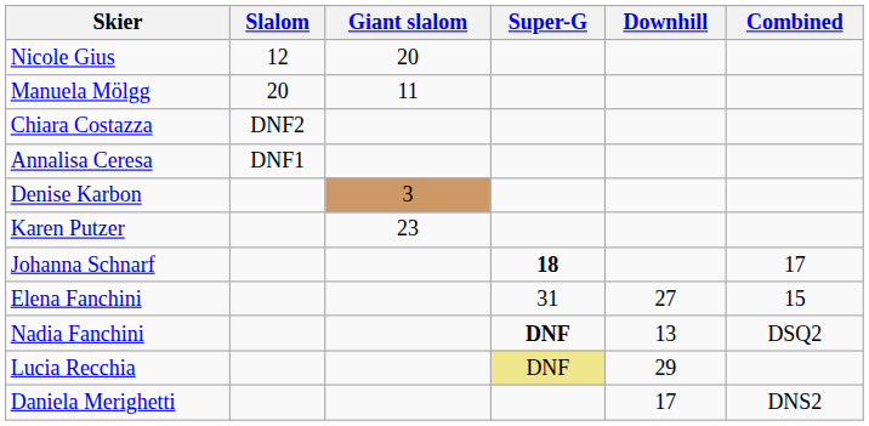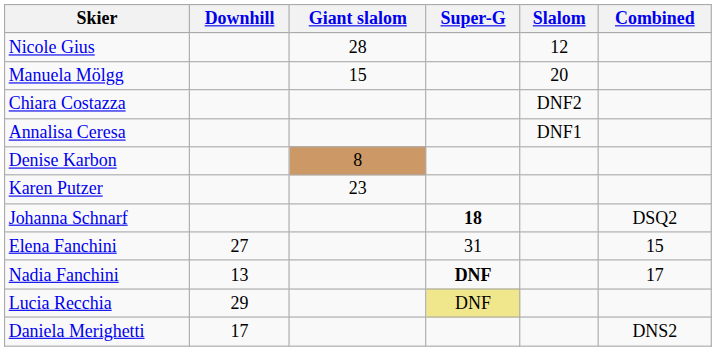columns swapped: Slalom <-> Downhill
Nicole Gius | Giant slalom: 20 -> 28
Manuela Mölgg | Giant slalom: 11 -> 15
Denise Karbon | Giant slalom: 3 -> 8
Johanna Schnarf | Combined: 17 -> DSQ2
Nadia Fanchini | Combined: DSQ2 -> 17
